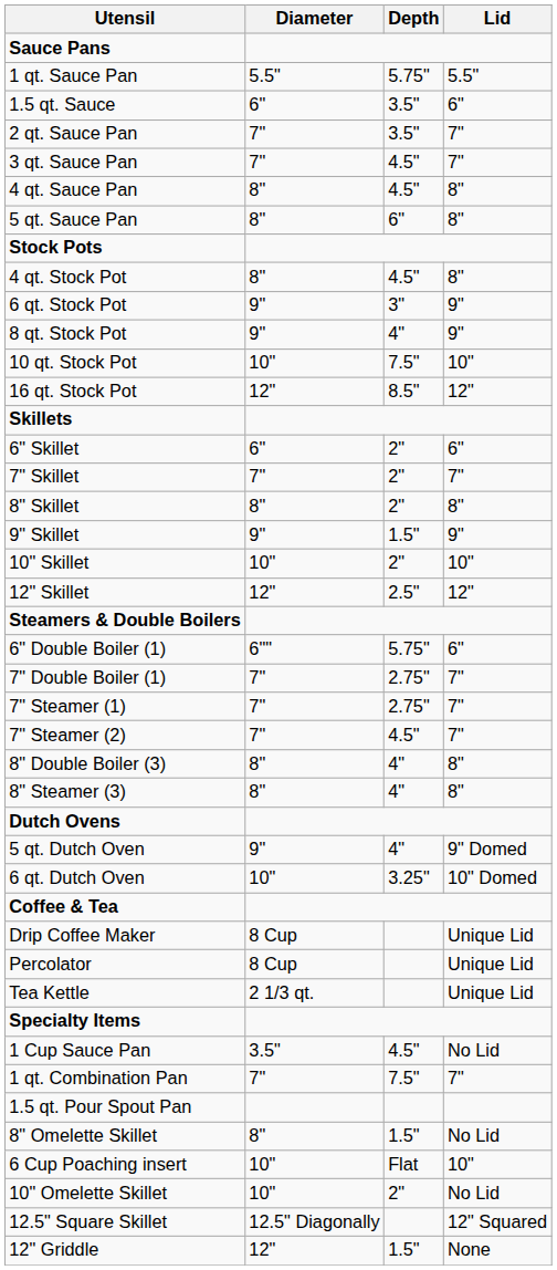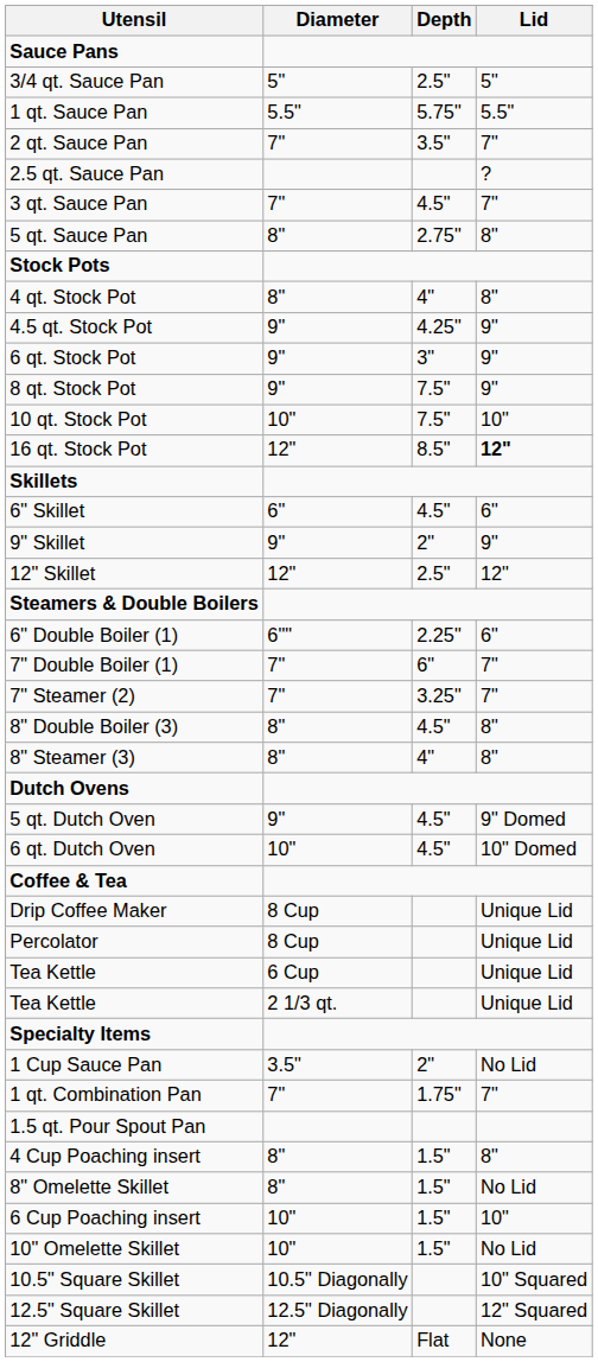+ row: 3/4 qt. Sauce Pan | 5" | 2.5" | 5"
- row: 1.5 qt. Sauce | 6" | 3.5" | 6"
+ row: 2.5 qt. Sauce Pan | ?
- row: 4 qt. Sauce Pan | 8" | 4.5" | 8"
5 qt. Sauce Pan | Depth: 6" -> 2.75"
4 qt. Stock Pot | Depth: 4.5" -> 4"
+ row: 4.5 qt. Stock Pot | 9" | 4.25" | 9"
8 qt. Stock Pot | Depth: 4" -> 7.5"
16 qt. Stock Pot | Lid: normal -> bold
6" Skillet | Depth: 2" -> 4.5"
- row: 7" Skillet | 7" | 2" | 7"
- row: 8" Skillet | 8" | 2" | 8"
9" Skillet | Depth: 1.5" -> 2"
- row: 10" Skillet | 10" | 2" | 10"
6" Double Boiler (1) | Depth: 5.75" -> 2.25"
7" Double Boiler (1) | Depth: 2.75" -> 6"
- row: 7" Steamer (1) | 7" | 2.75" | 7"
7" Steamer (2) | Depth: 4.5" -> 3.25"
8" Double Boiler (3) | Depth: 4" -> 4.5"
5 qt. Dutch Oven | Depth: 4" -> 4.5"
6 qt. Dutch Oven | Depth: 3.25" -> 4.5"
+ row: Tea Kettle | 6 Cup | Unique Lid
1 Cup Sauce Pan | Depth: 4.5" -> 2"
1 qt. Combination Pan | Depth: 7.5" -> 1.75"
+ row: 4 Cup Poaching insert | 8" | 1.5" | 8"
6 Cup Poaching insert | Depth: Flat -> 1.5"
10" Omelette Skillet | Depth: 2" -> 1.5"
+ row: 10.5" Square Skillet | 10.5" Diagonally | 10" Squared
12" Griddle | Depth: 1.5" -> Flat
